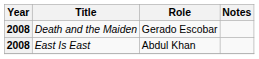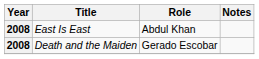rows swapped: East Is East <-> Death and the Maiden
